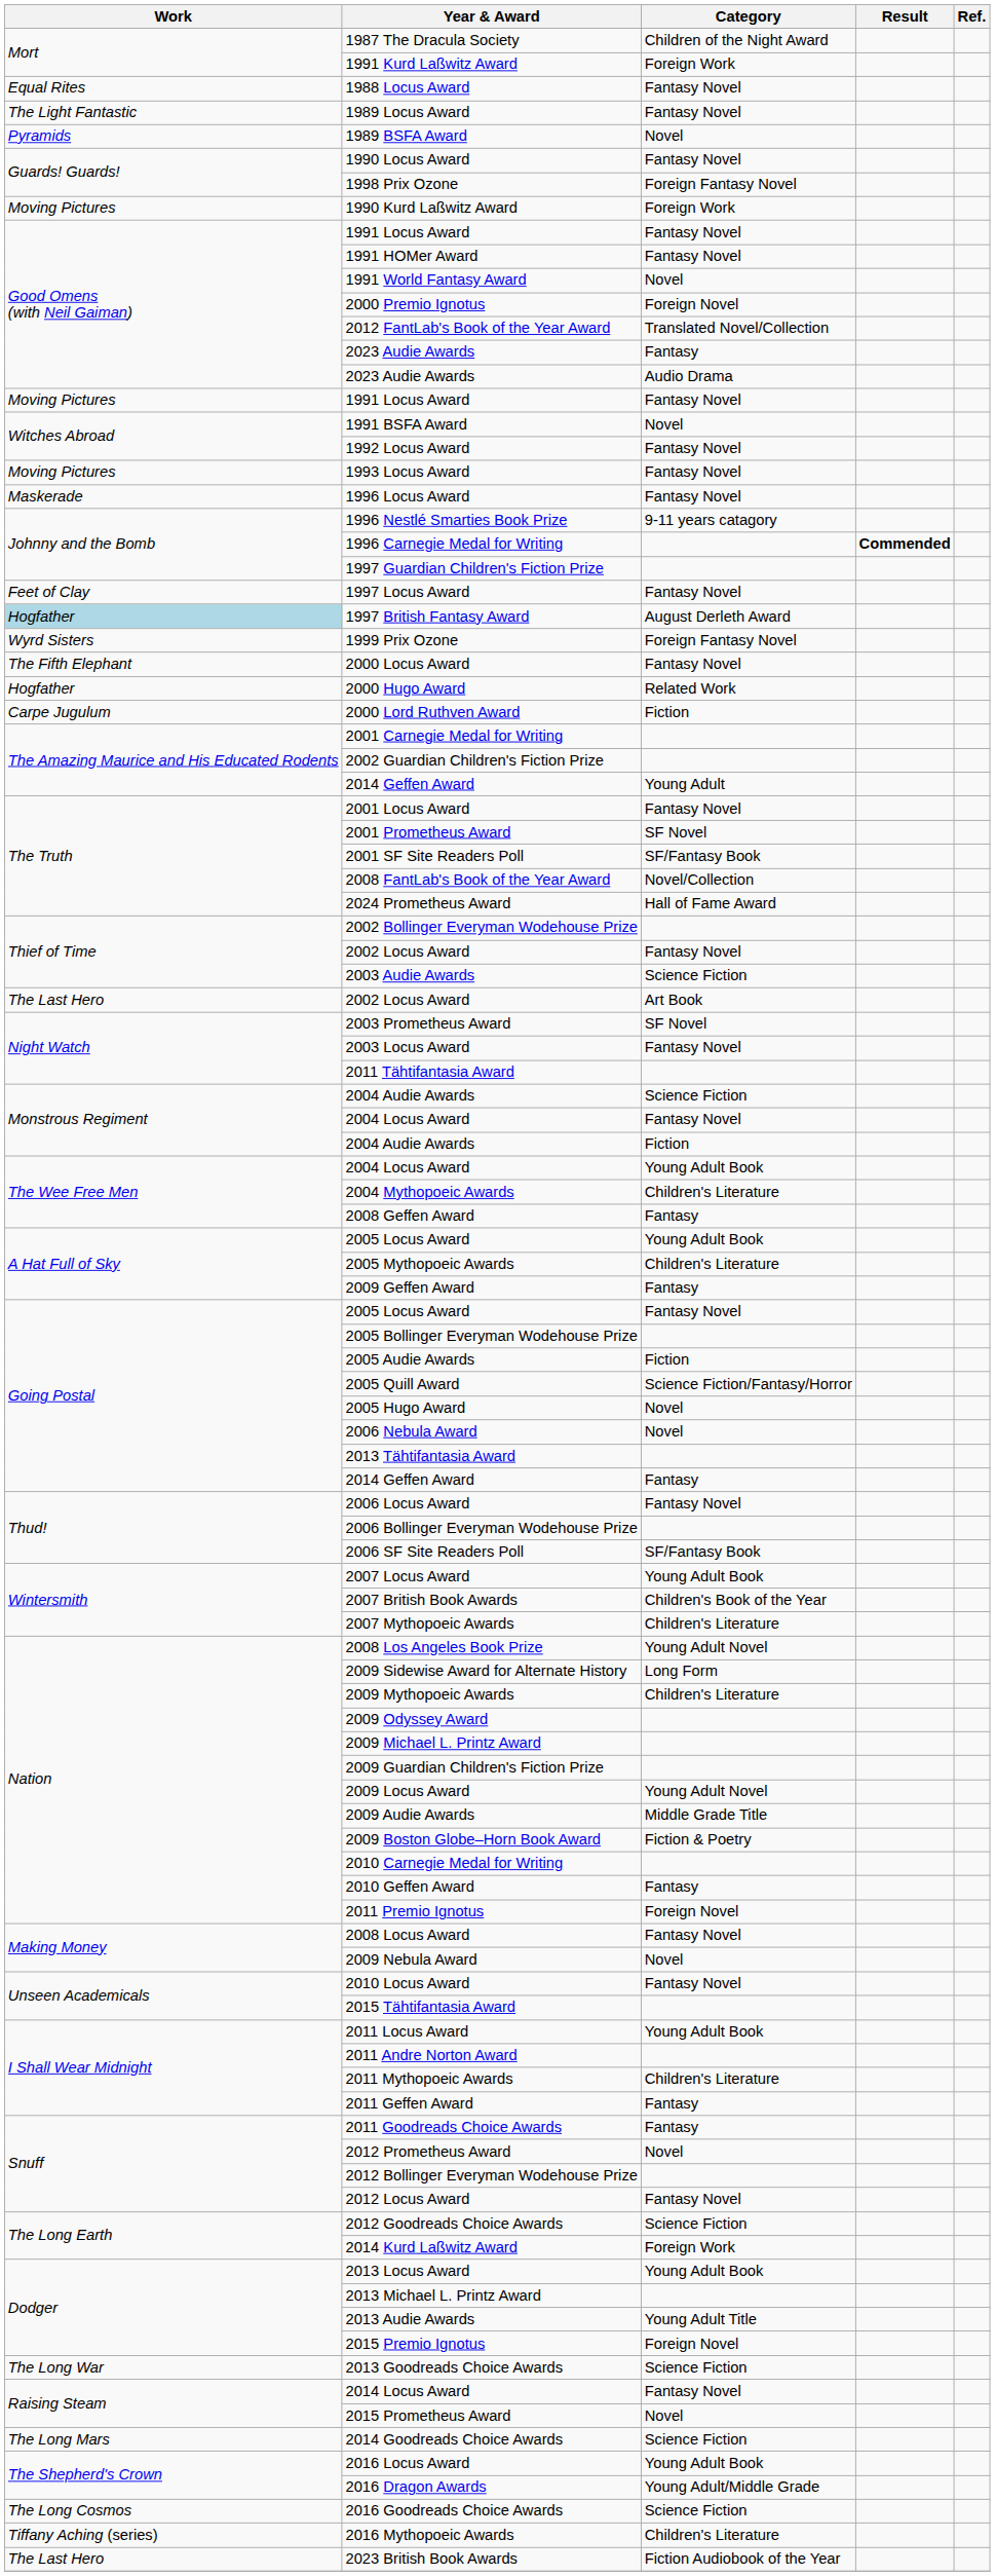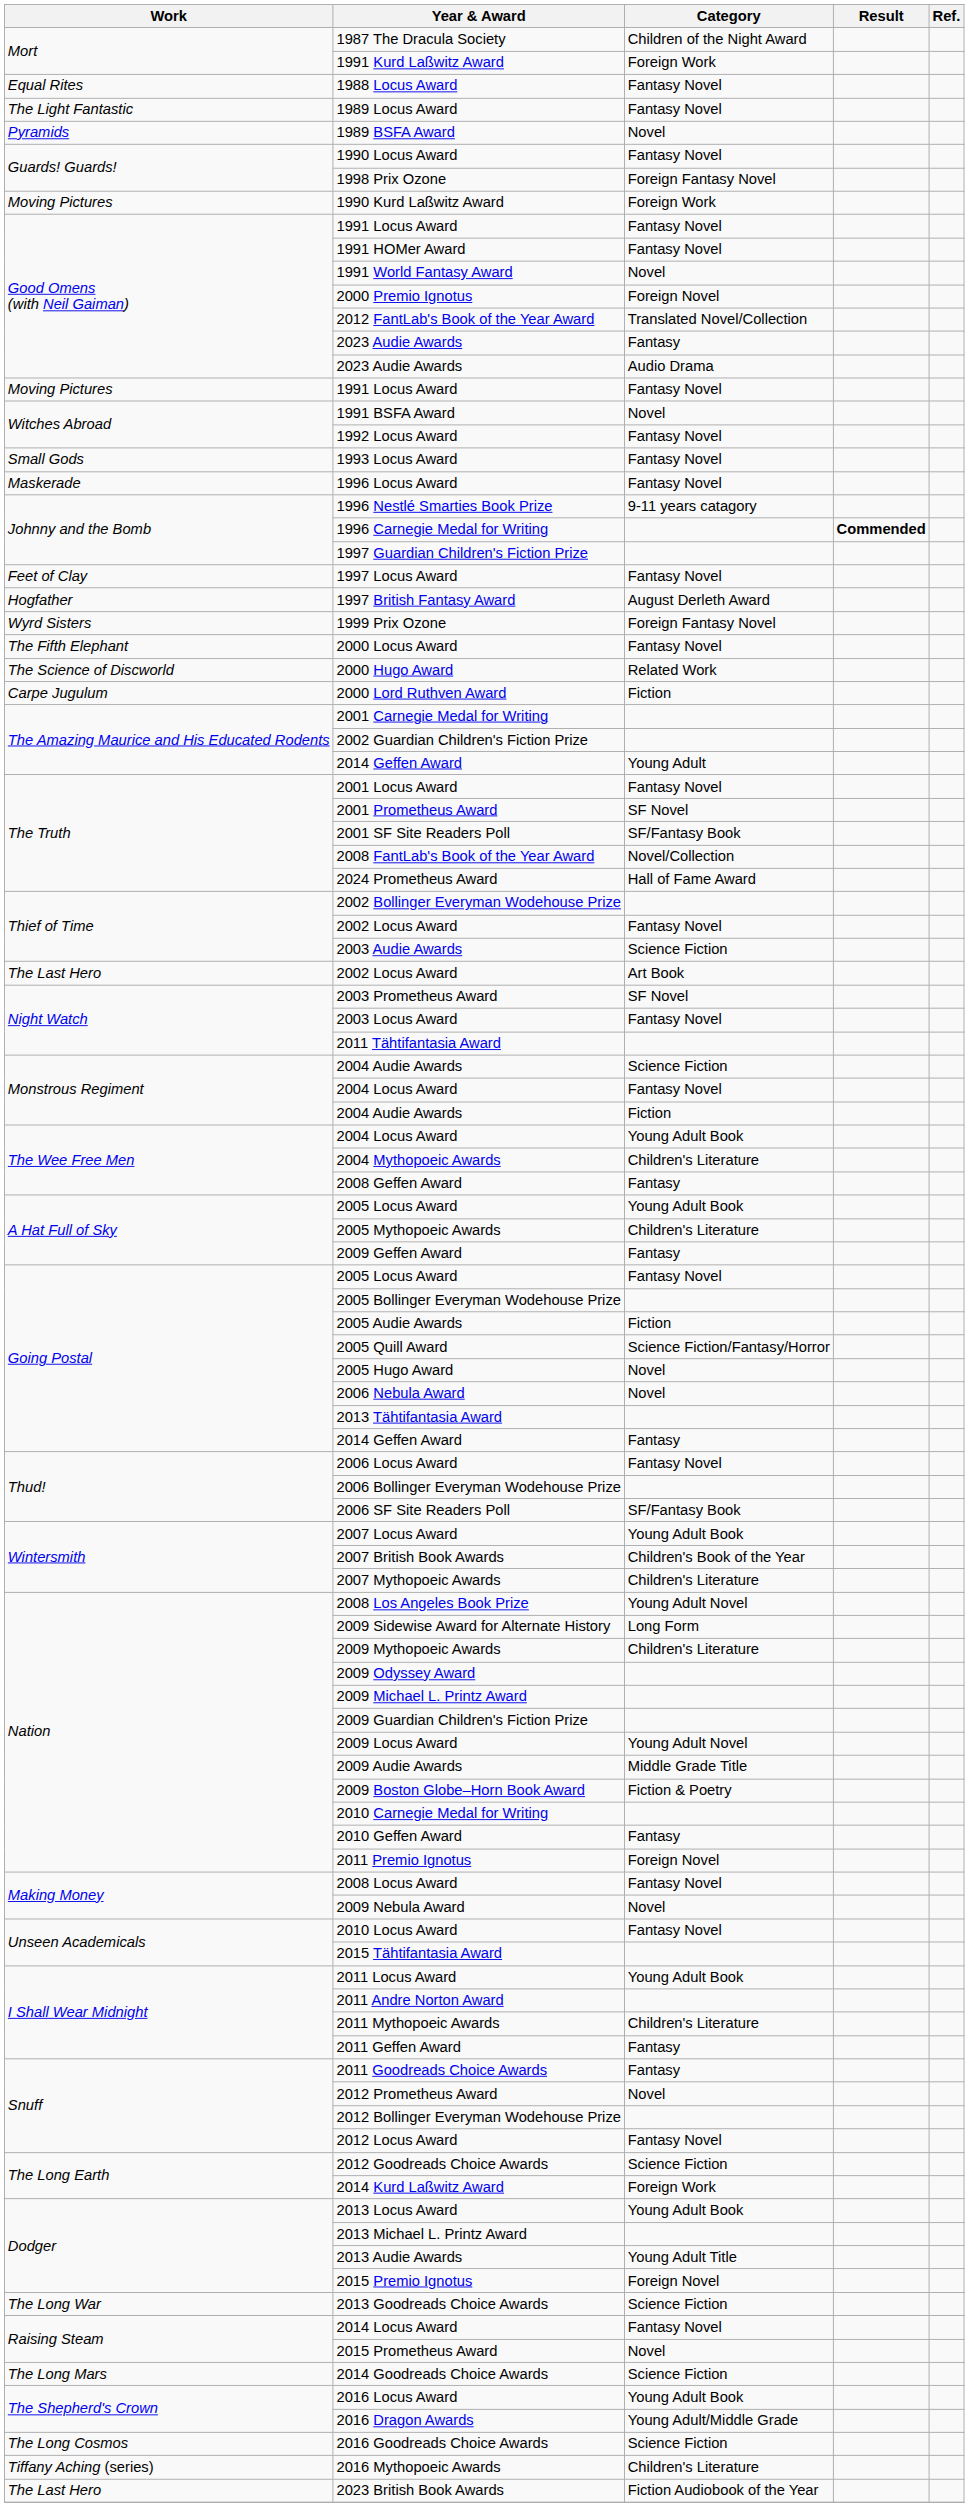1993 Locus Award | Work: Moving Pictures -> Small Gods
1997 British Fantasy Award | Work: lightblue background -> no background
2000 Hugo Award | Work: Hogfather -> The Science of Discworld
